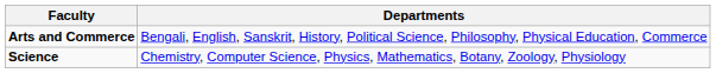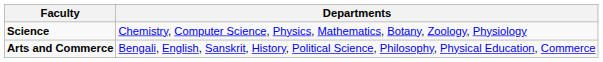rows swapped: Science <-> Arts and Commerce
